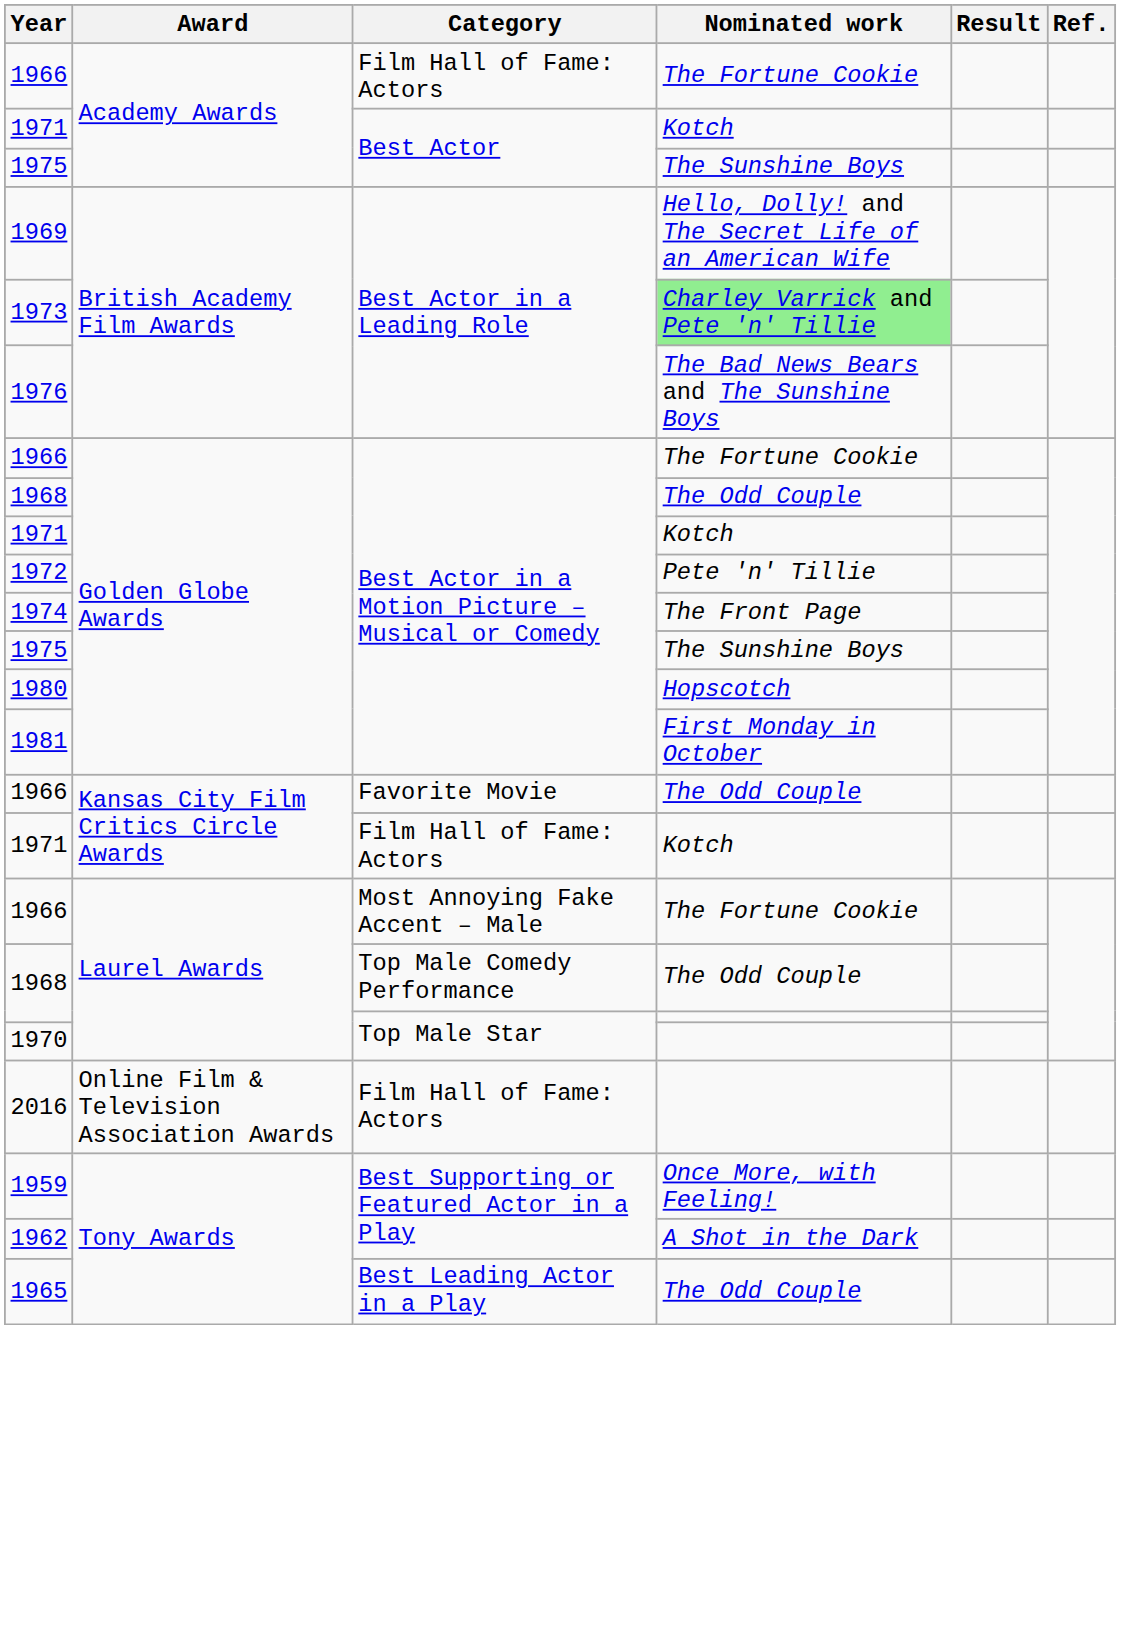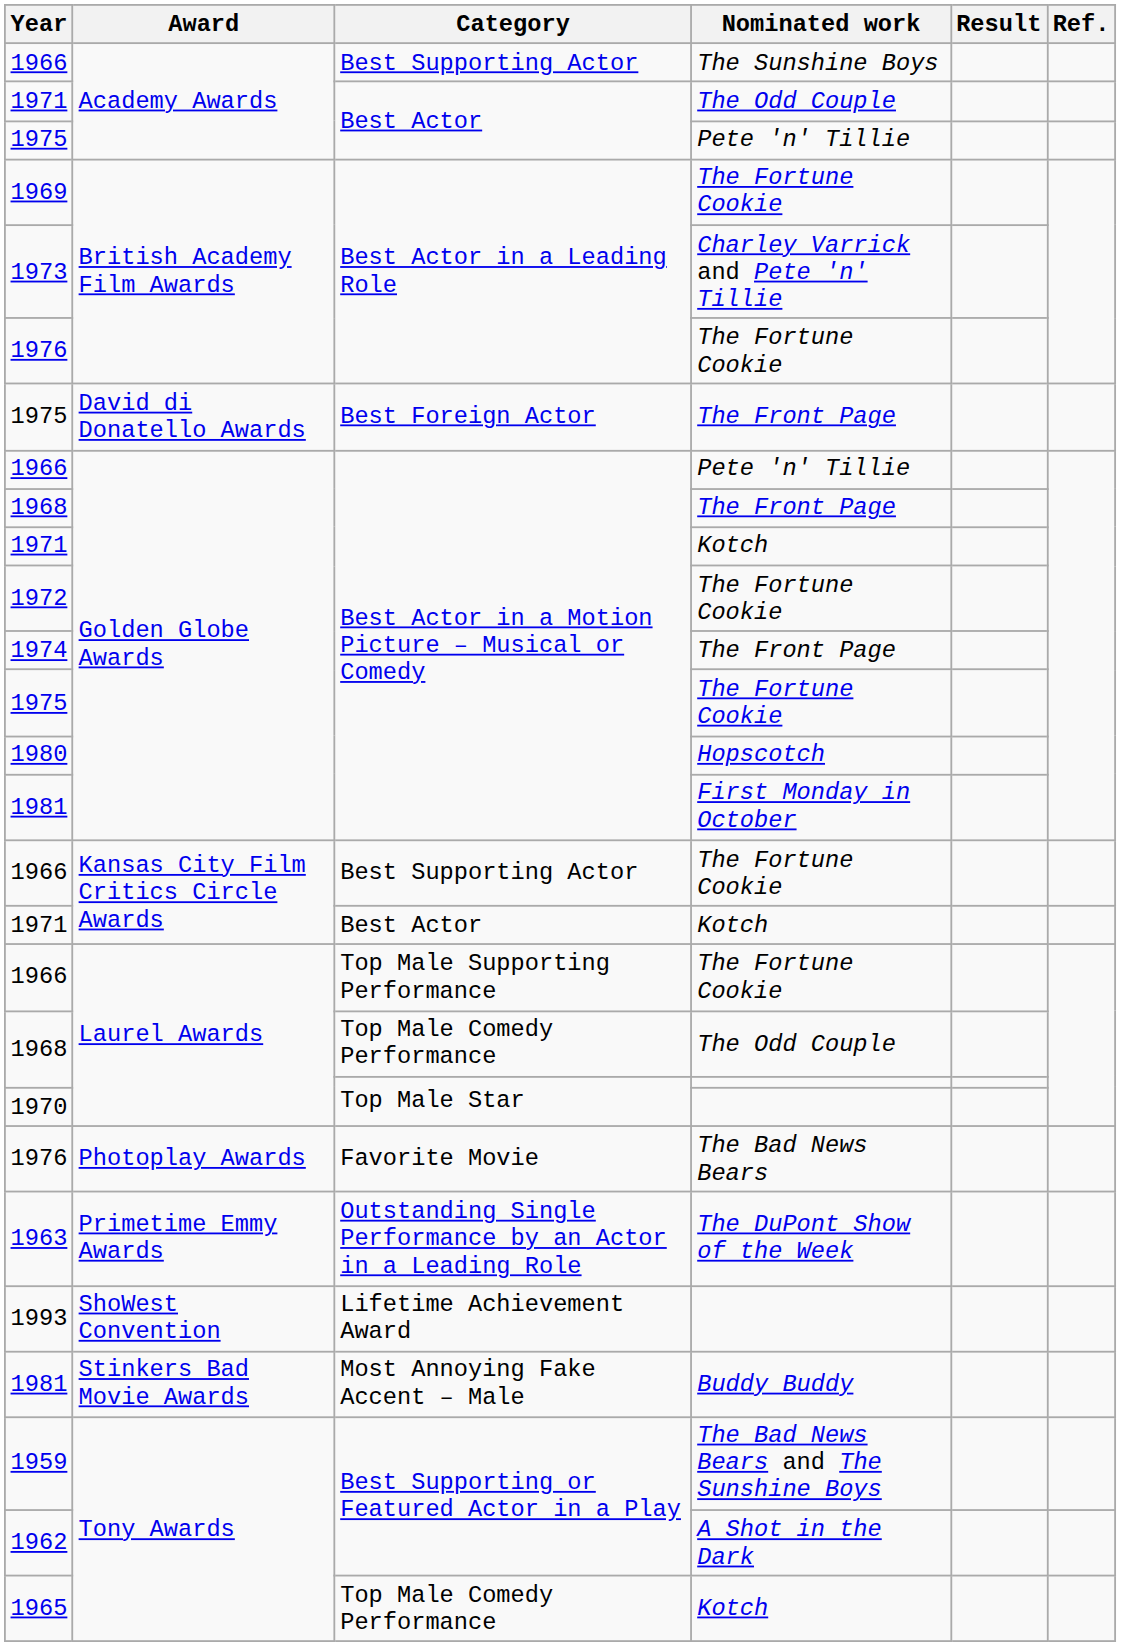1966 / Academy Awards | Category: Film Hall of Fame: Actors -> Best Supporting Actor
1966 / Academy Awards | Nominated work: The Fortune Cookie -> The Sunshine Boys
1971 / Academy Awards | Nominated work: Kotch -> The Odd Couple
1975 / Academy Awards | Nominated work: The Sunshine Boys -> Pete 'n' Tillie
1969 | Nominated work: Hello, Dolly! and The Secret Life of an American Wife -> The Fortune Cookie
1973 | Nominated work: lightgreen background -> no background
1976 / British Academy Film Awards | Nominated work: The Bad News Bears and The Sunshine Boys -> The Fortune Cookie
+ row: 1975 | David di Donatello Awards | Best Foreign Actor | The Front Page
1966 / Golden Globe Awards | Nominated work: The Fortune Cookie -> Pete 'n' Tillie
1968 / Golden Globe Awards | Nominated work: The Odd Couple -> The Front Page
1972 | Nominated work: Pete 'n' Tillie -> The Fortune Cookie
1975 / Golden Globe Awards | Nominated work: The Sunshine Boys -> The Fortune Cookie
1966 / Kansas City Film Critics Circle Awards | Category: Favorite Movie -> Best Supporting Actor
1966 / Kansas City Film Critics Circle Awards | Nominated work: The Odd Couple -> The Fortune Cookie
1971 / Kansas City Film Critics Circle Awards | Category: Film Hall of Fame: Actors -> Best Actor
1966 / Laurel Awards | Category: Most Annoying Fake Accent – Male -> Top Male Supporting Performance
- row: 2016 | Online Film & Television Association Awards | Film Hall of Fame: Actors
+ row: 1976 | Photoplay Awards | Favorite Movie | The Bad News Bears
+ row: 1963 | Primetime Emmy Awards | Outstanding Single Performance by an Actor in a Leading Role | The DuPont Show of the Week
+ row: 1993 | ShoWest Convention | Lifetime Achievement Award
+ row: 1981 | Stinkers Bad Movie Awards | Most Annoying Fake Accent – Male | Buddy Buddy
1959 | Nominated work: Once More, with Feeling! -> The Bad News Bears and The Sunshine Boys
1965 | Category: Best Leading Actor in a Play -> Top Male Comedy Performance
1965 | Nominated work: The Odd Couple -> Kotch
